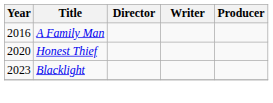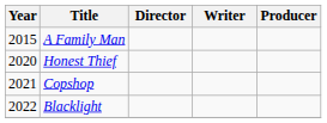A Family Man | Year: 2016 -> 2015
+ row: 2021 | Copshop
Blacklight | Year: 2023 -> 2022
